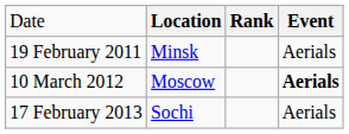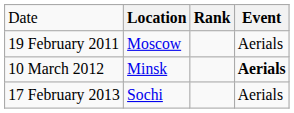19 February 2011 | column 2: Minsk -> Moscow
10 March 2012 | column 2: Moscow -> Minsk
